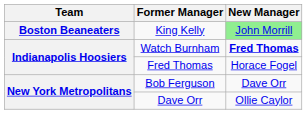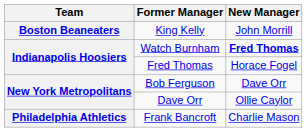King Kelly | New Manager: lightgreen background -> no background
+ row: Philadelphia Athletics | Frank Bancroft | Charlie Mason
